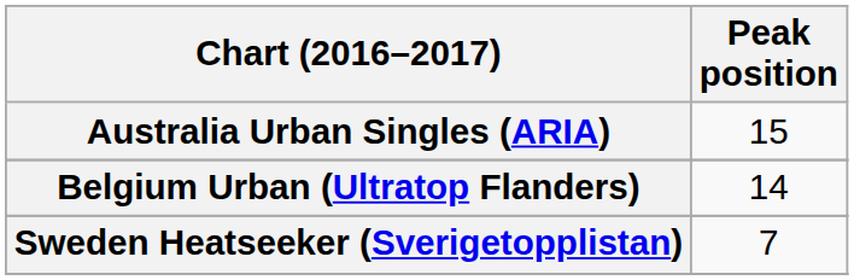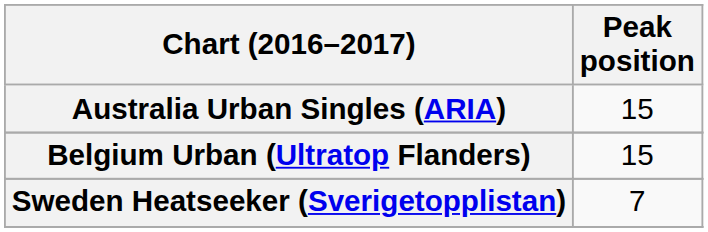Belgium Urban (Ultratop Flanders) | Peak position: 14 -> 15
